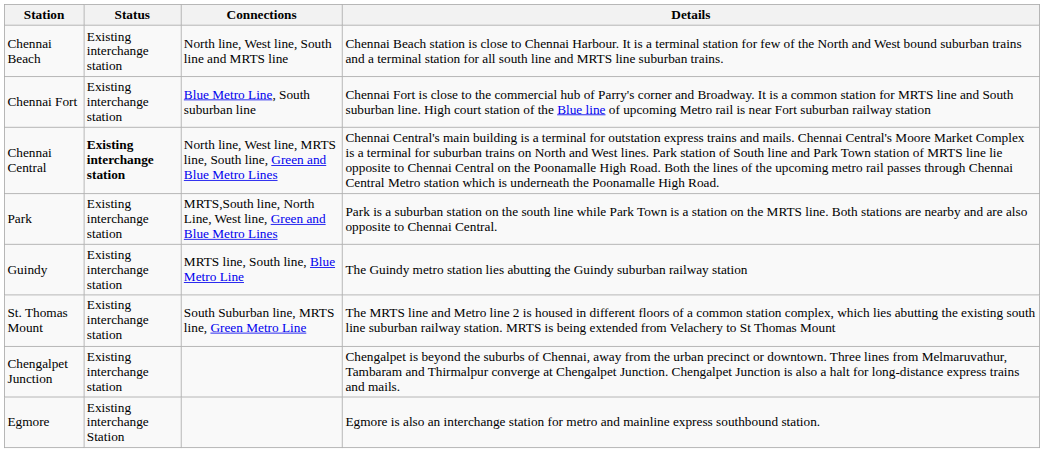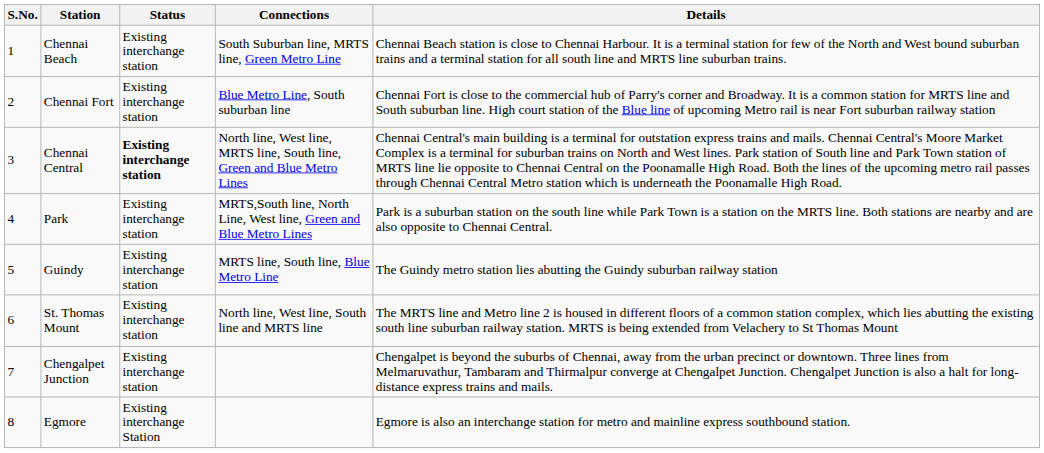+ column: S.No. | 1 | 2 | 3 | 4 | 5 | 6 | 7 | 8
Chennai Beach | Connections: North line, West line, South line and MRTS line -> South Suburban line, MRTS line, Green Metro Line
St. Thomas Mount | Connections: South Suburban line, MRTS line, Green Metro Line -> North line, West line, South line and MRTS line
